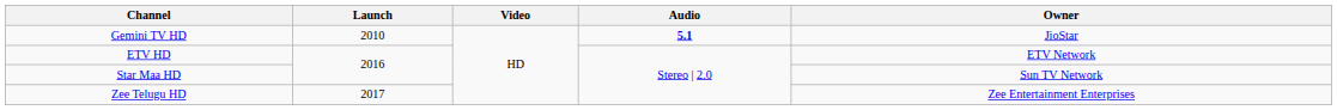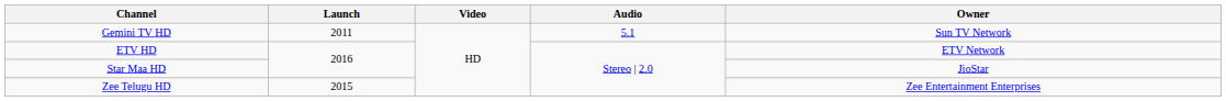Gemini TV HD | Launch: 2010 -> 2011
Gemini TV HD | Audio: bold -> normal
Gemini TV HD | Owner: JioStar -> Sun TV Network
Star Maa HD | Owner: Sun TV Network -> JioStar
Zee Telugu HD | Launch: 2017 -> 2015
